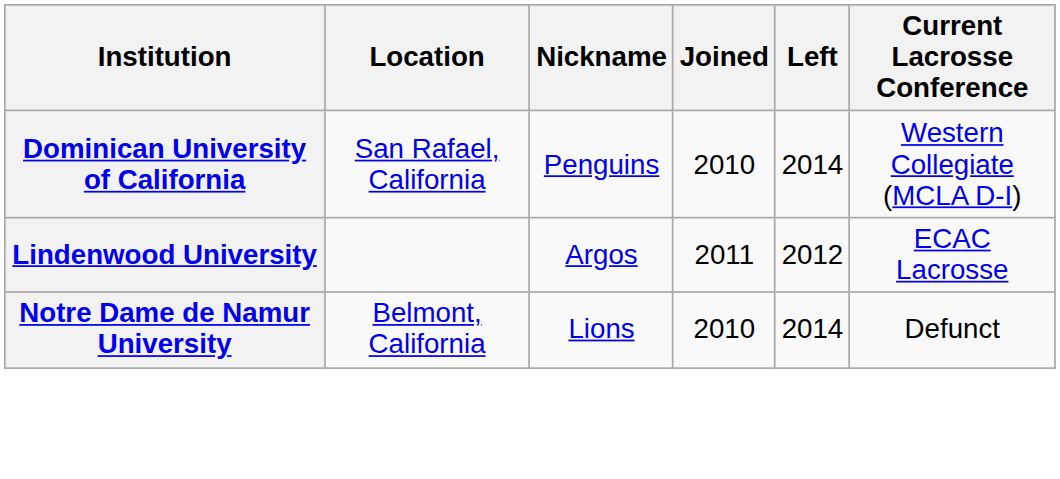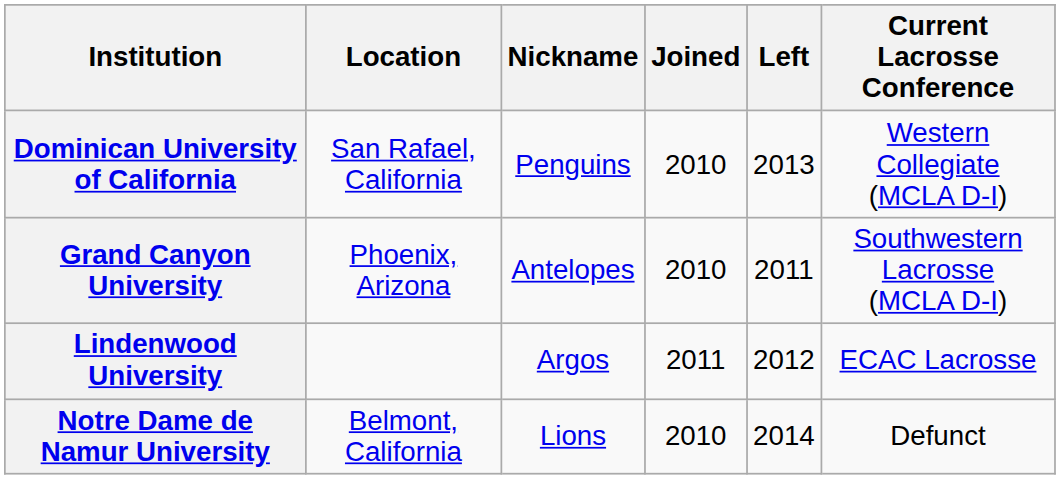Dominican University of California | Left: 2014 -> 2013
+ row: Grand Canyon University | Phoenix, Arizona | Antelopes | 2010 | 2011 | Southwestern Lacrosse (MCLA D-I)
